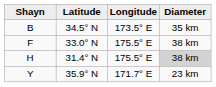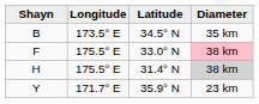columns swapped: Latitude <-> Longitude
F | Diameter: no background -> pink background
